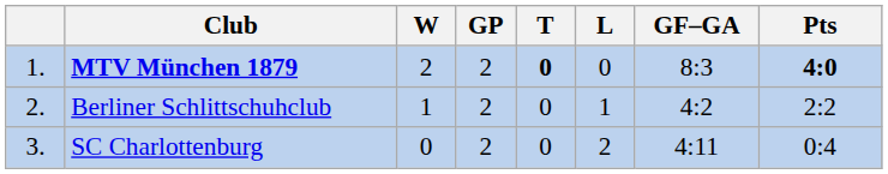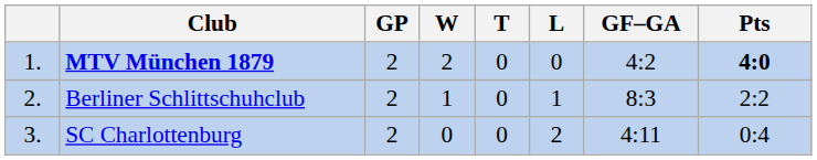columns swapped: GP <-> W
MTV München 1879 | T: bold -> normal
MTV München 1879 | GF–GA: 8:3 -> 4:2
Berliner Schlittschuhclub | GF–GA: 4:2 -> 8:3
